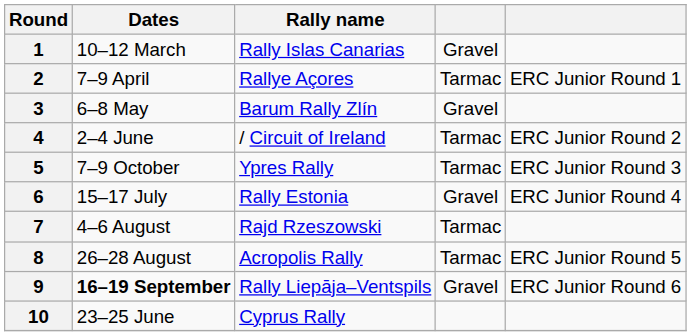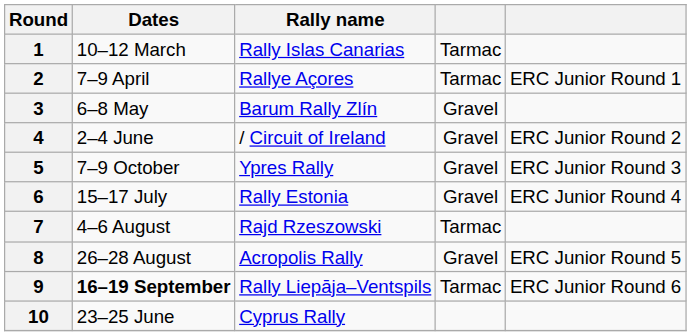1 | column 4: Gravel -> Tarmac
4 | column 4: Tarmac -> Gravel
5 | column 4: Tarmac -> Gravel
8 | column 4: Tarmac -> Gravel
9 | column 4: Gravel -> Tarmac
